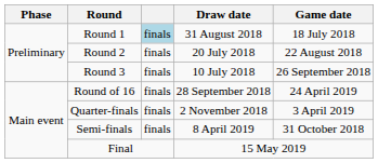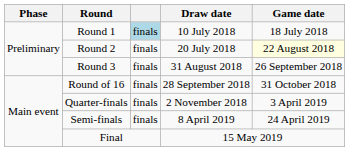Round 1 | Draw date: 31 August 2018 -> 10 July 2018
Round 2 | Game date: no background -> lightyellow background
Round 3 | Draw date: 10 July 2018 -> 31 August 2018
Round of 16 | Game date: 24 April 2019 -> 31 October 2018
Semi-finals | Game date: 31 October 2018 -> 24 April 2019
